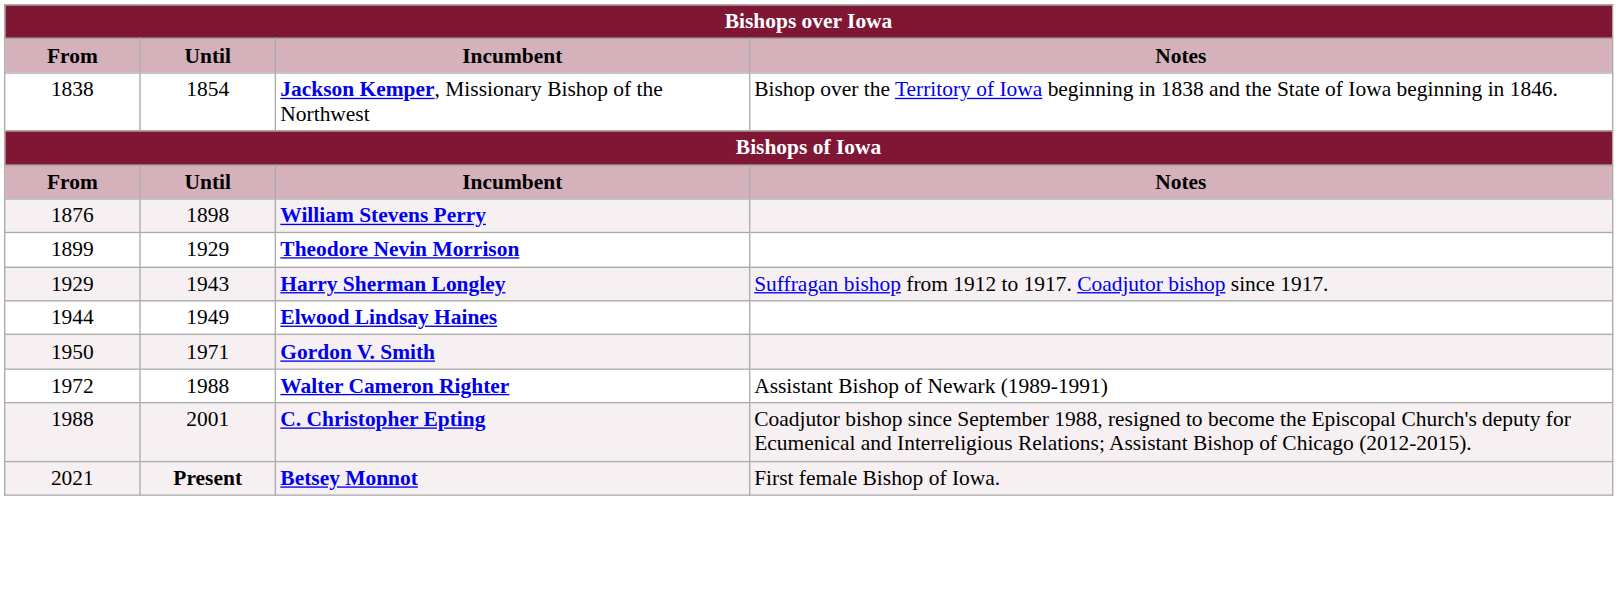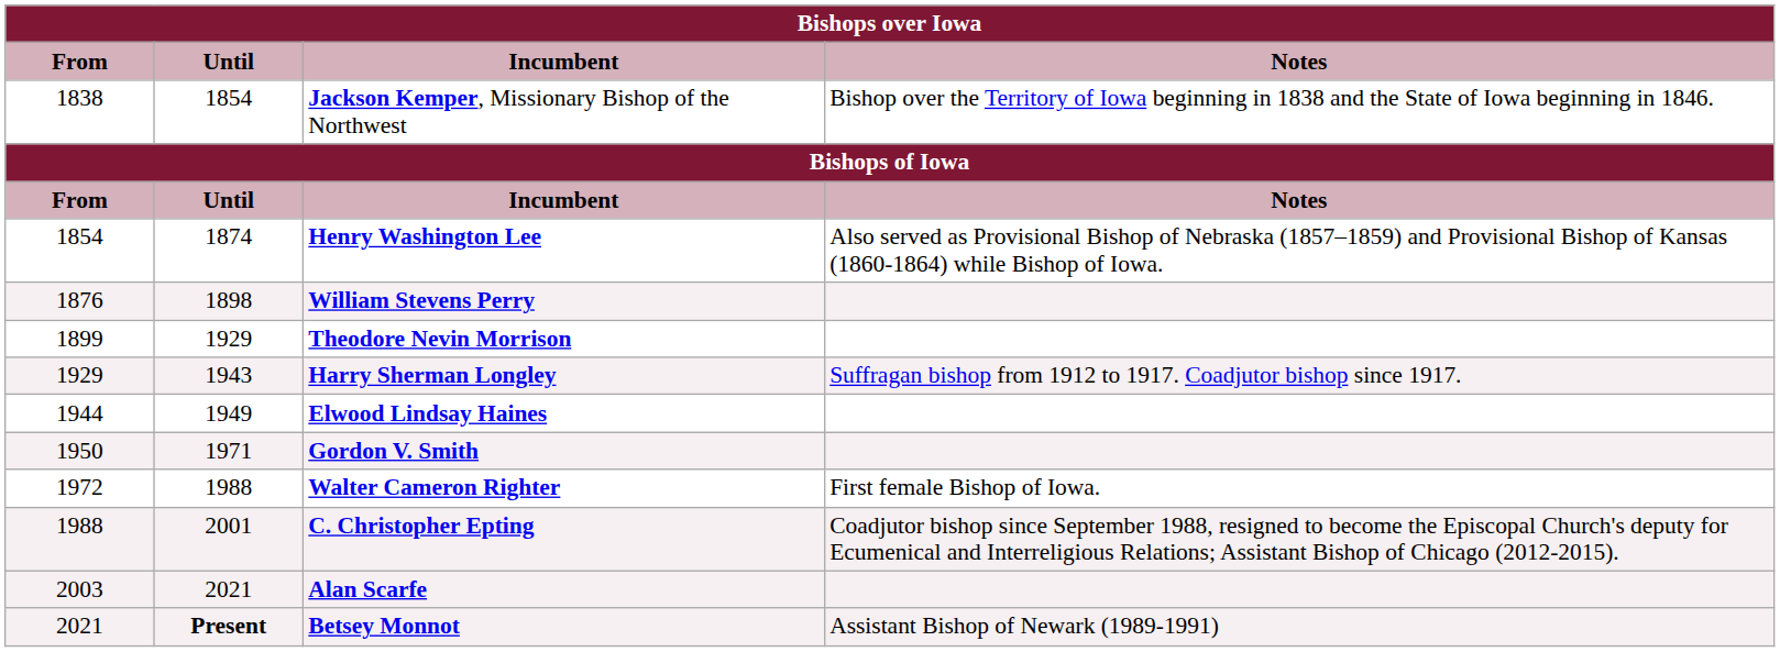+ row: 1854 | 1874 | Henry Washington Lee | Also served as Provisional Bishop of Nebraska (1857–1859) and Provisional Bishop of Kansas (1860-1864) while Bishop of Iowa.
Walter Cameron Righter | Notes: Assistant Bishop of Newark (1989-1991) -> First female Bishop of Iowa.
+ row: 2003 | 2021 | Alan Scarfe
Betsey Monnot | Notes: First female Bishop of Iowa. -> Assistant Bishop of Newark (1989-1991)
